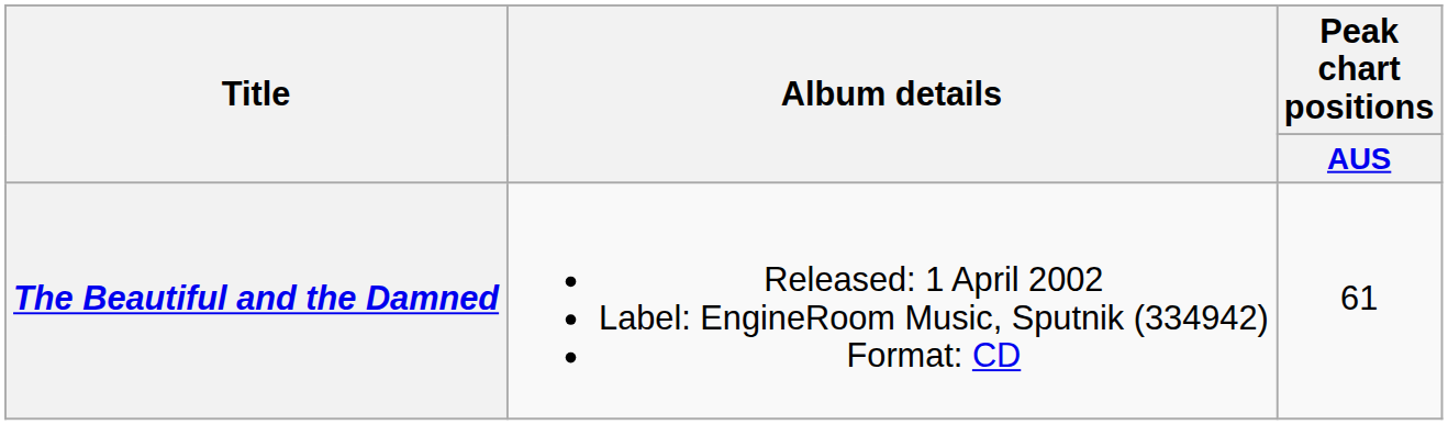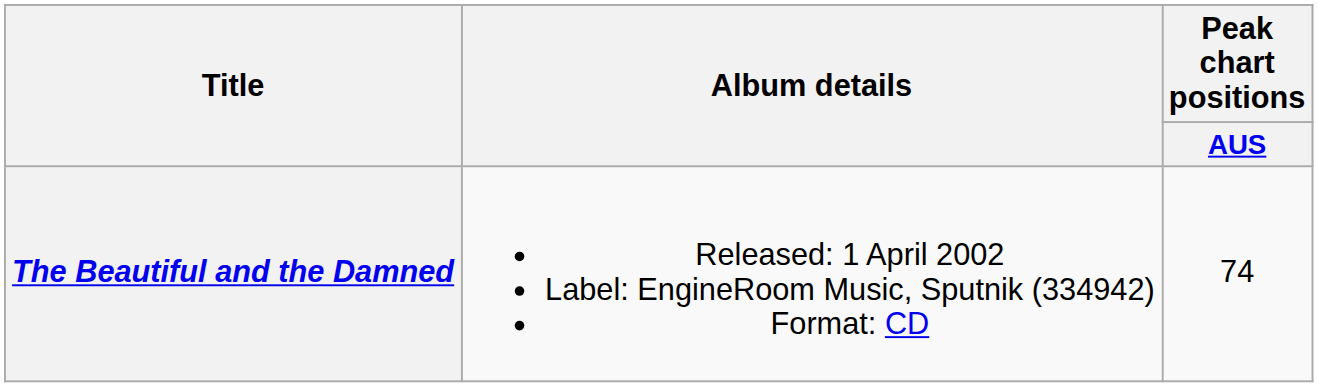The Beautiful and the Damned | Peak chart positions / AUS: 61 -> 74
